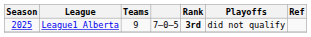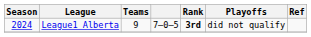League1 Alberta | Season: 2025 -> 2024
